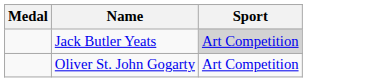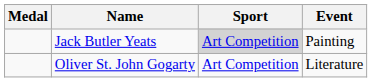+ column: Event | Painting | Literature
